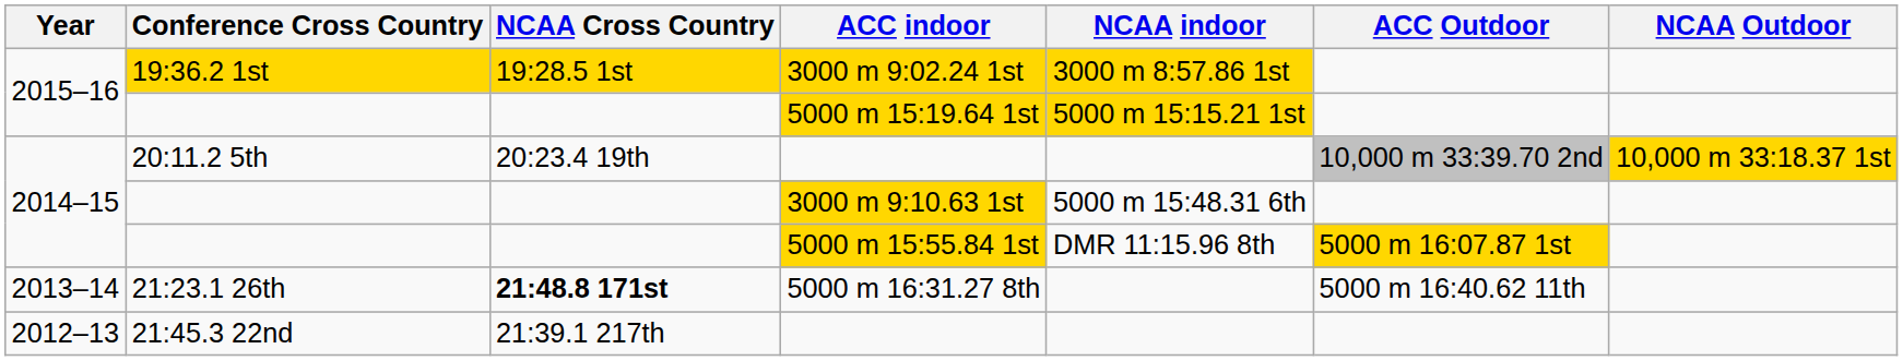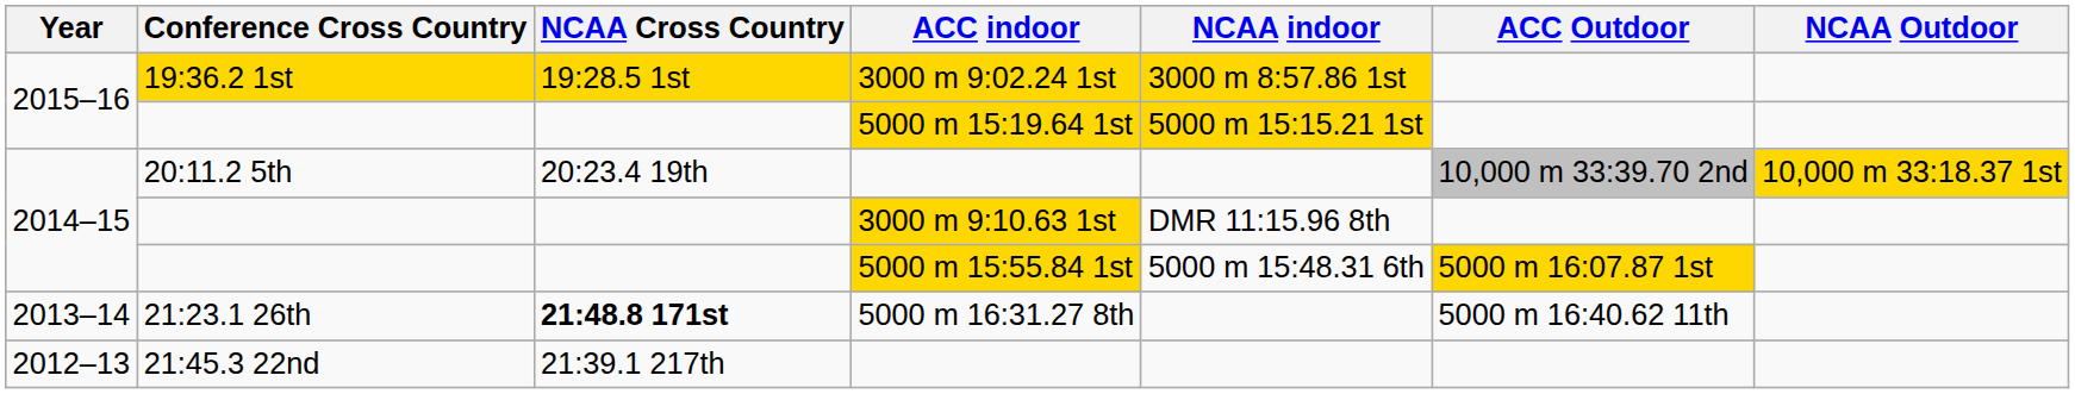3000 m 9:10.63 1st | NCAA indoor: 5000 m 15:48.31 6th -> DMR 11:15.96 8th
5000 m 15:55.84 1st | NCAA indoor: DMR 11:15.96 8th -> 5000 m 15:48.31 6th
